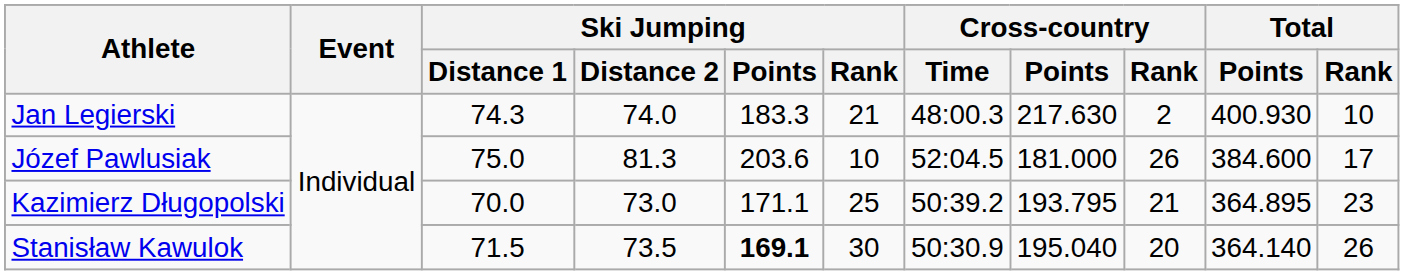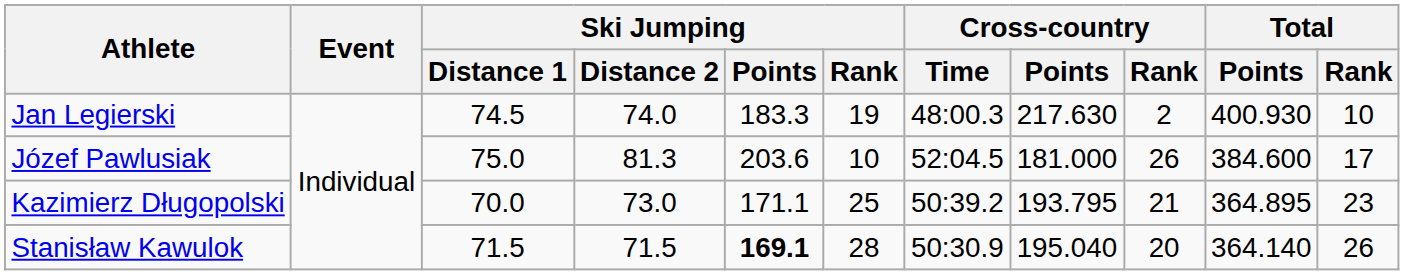Jan Legierski | Ski Jumping / Distance 1: 74.3 -> 74.5
Jan Legierski | Ski Jumping / Rank: 21 -> 19
Stanisław Kawulok | Ski Jumping / Distance 2: 73.5 -> 71.5
Stanisław Kawulok | Ski Jumping / Rank: 30 -> 28
